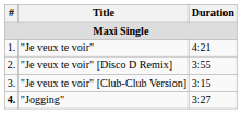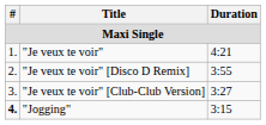"Je veux te voir" [Club-Club Version] | Duration: 3:15 -> 3:27
"Jogging" | Duration: 3:27 -> 3:15
